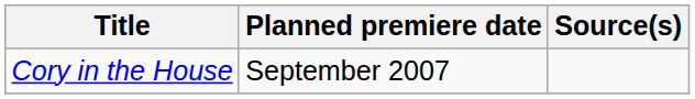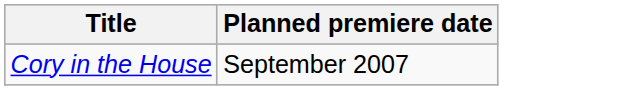- column: Source(s)
